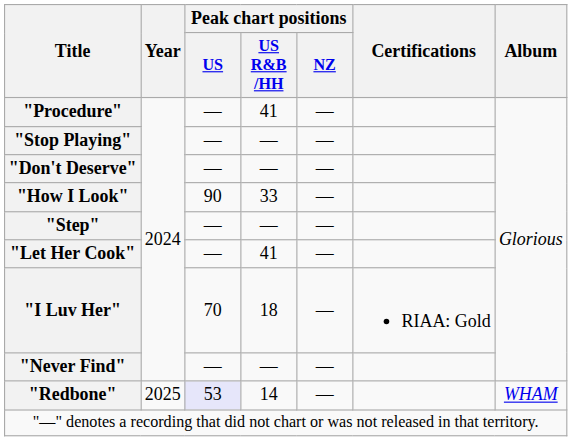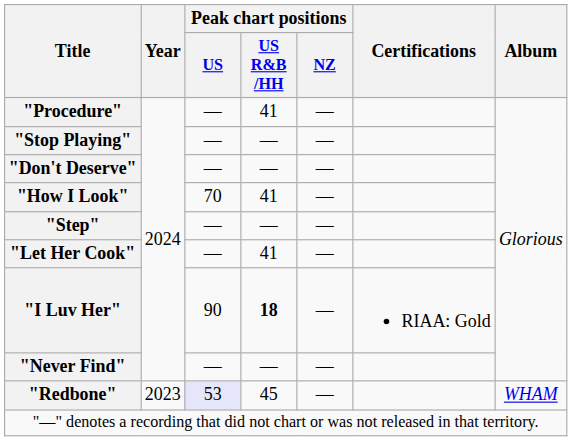"How I Look" | Peak chart positions / US: 90 -> 70
"How I Look" | Peak chart positions / US R&B /HH: 33 -> 41
"I Luv Her" | Peak chart positions / US: 70 -> 90
"I Luv Her" | Peak chart positions / US R&B /HH: normal -> bold
"Redbone" | Year: 2025 -> 2023
"Redbone" | Peak chart positions / US R&B /HH: 14 -> 45
